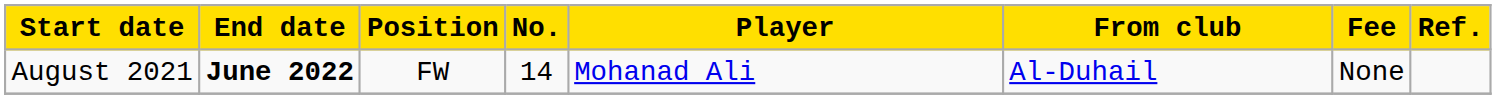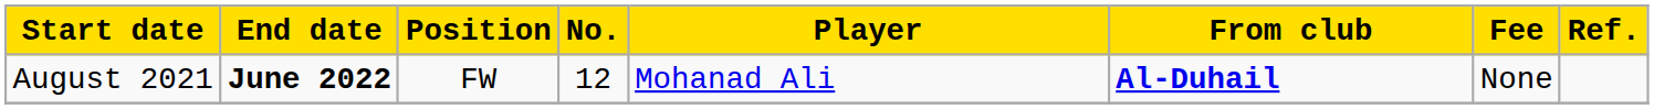August 2021 | No.: 14 -> 12
August 2021 | From club: normal -> bold
